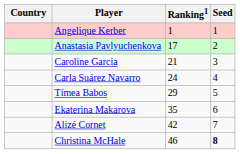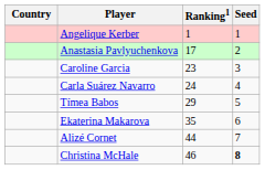Caroline Garcia | Ranking1: 21 -> 23
Alizé Cornet | Ranking1: 42 -> 44
